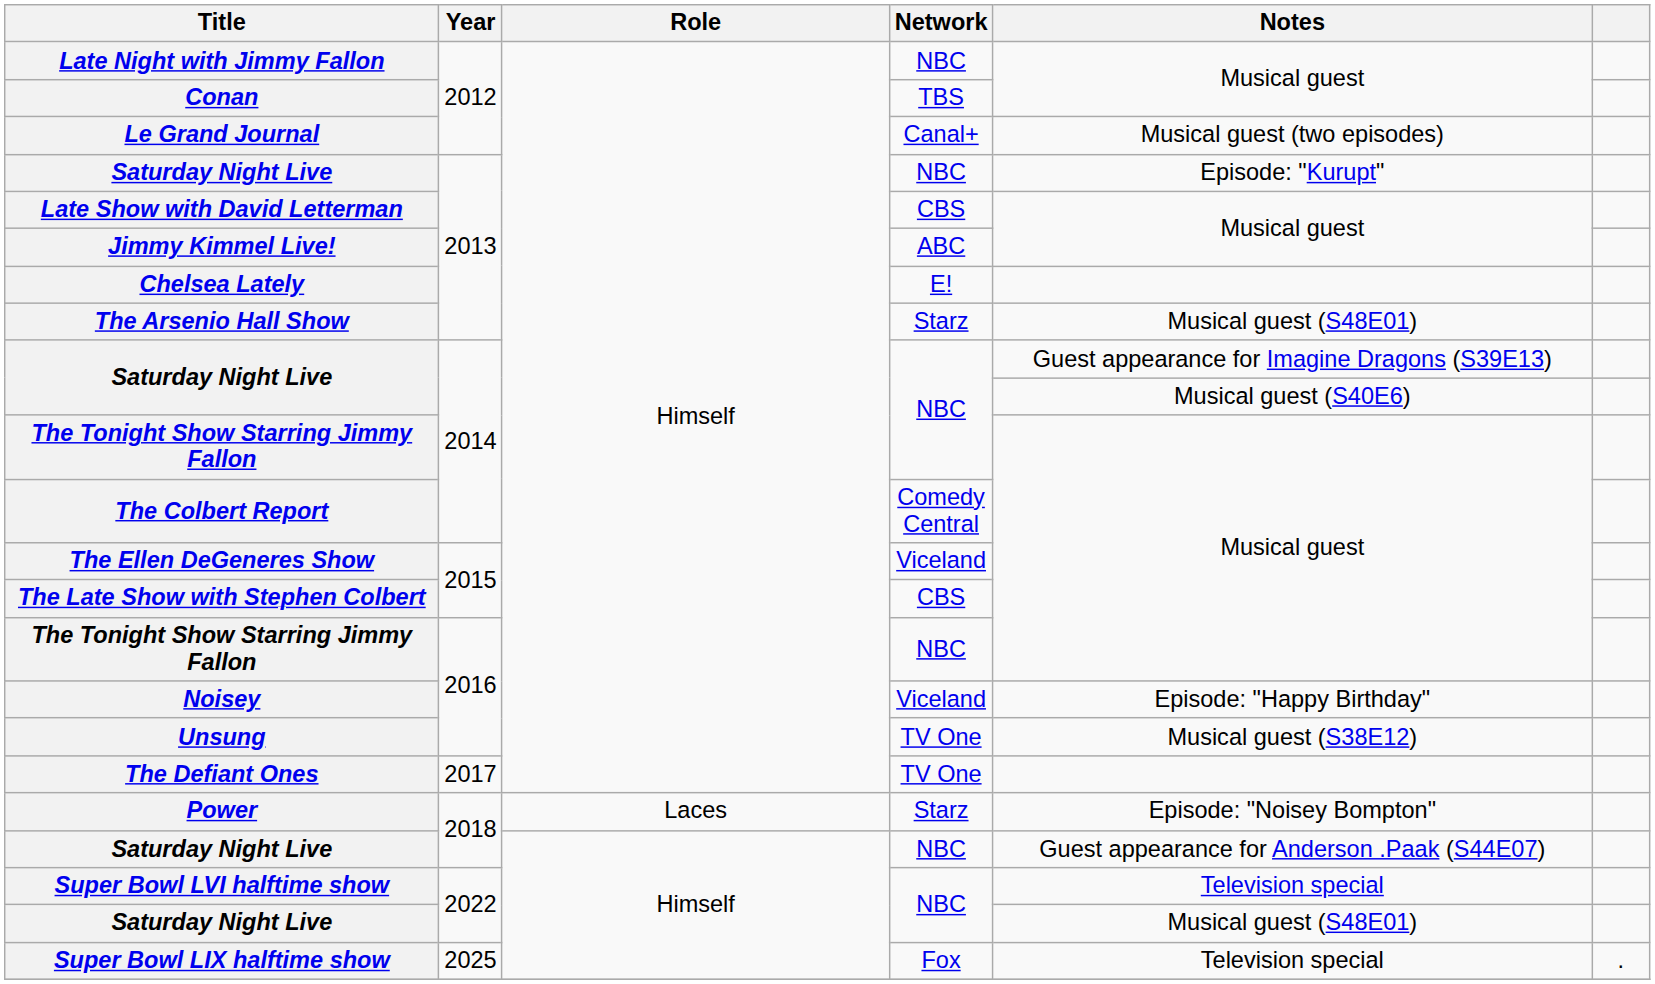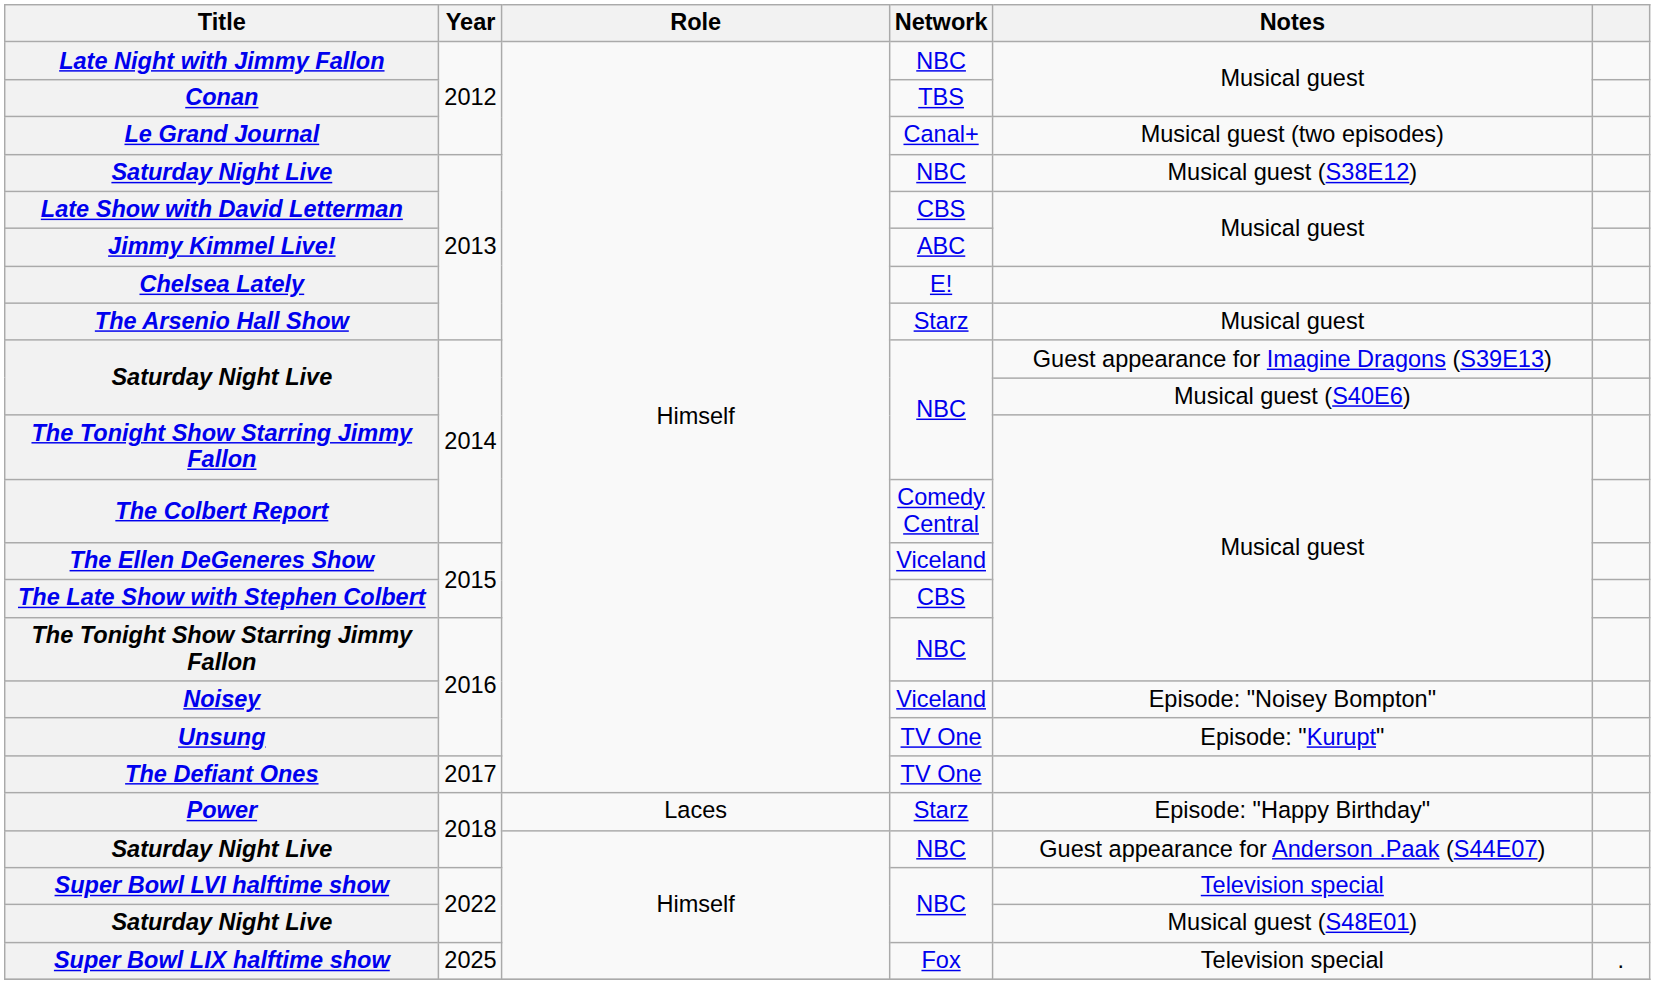Saturday Night Live / 2013 | Notes: Episode: "Kurupt" -> Musical guest (S38E12)
The Arsenio Hall Show | Notes: Musical guest (S48E01) -> Musical guest
Noisey | Notes: Episode: "Happy Birthday" -> Episode: "Noisey Bompton"
Unsung | Notes: Musical guest (S38E12) -> Episode: "Kurupt"
Power | Notes: Episode: "Noisey Bompton" -> Episode: "Happy Birthday"
